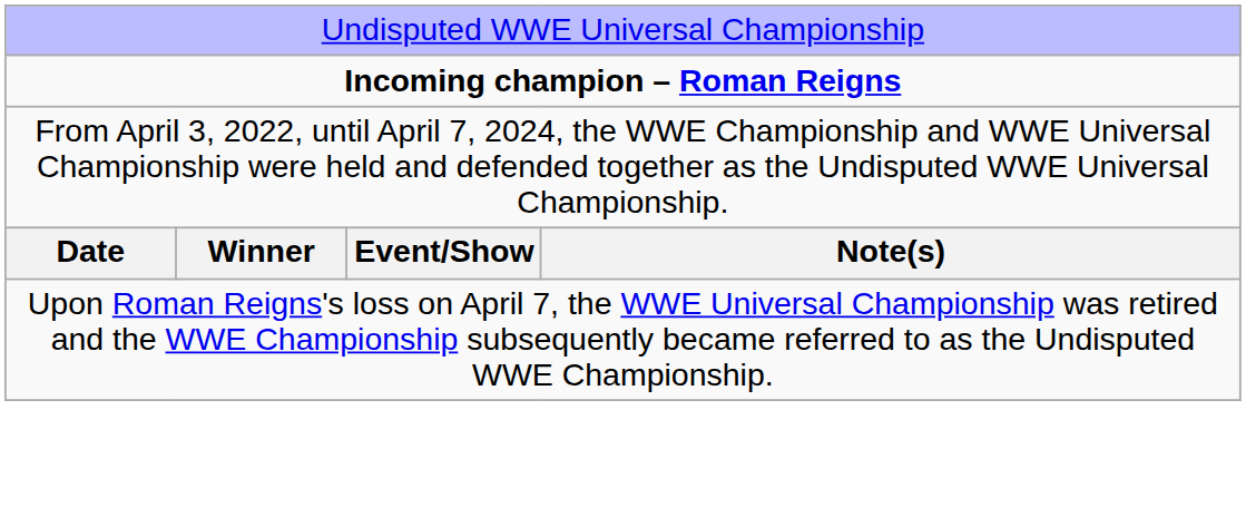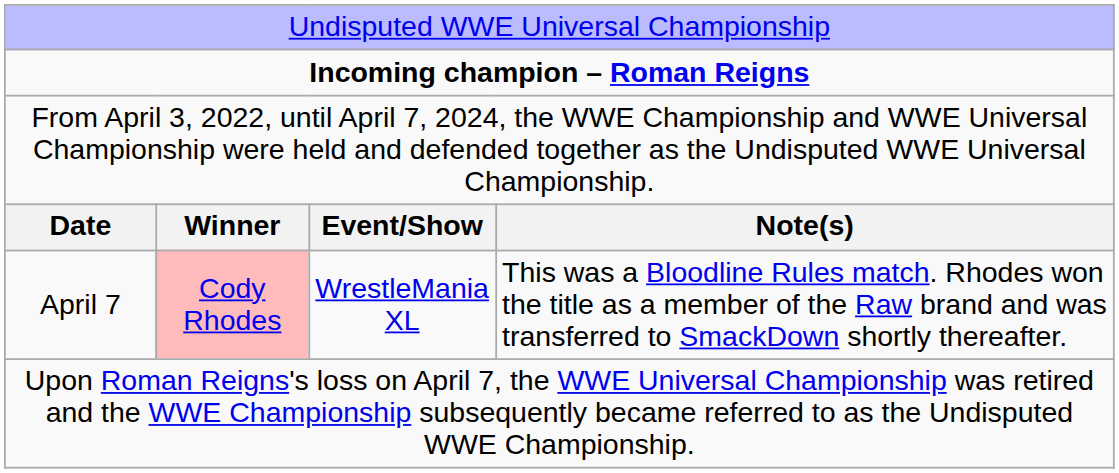+ row: April 7 | Cody Rhodes | WrestleMania XL | This was a Bloodline Rules match. Rhodes won the title as a member of the Raw brand and was transferred to SmackDown shortly thereafter.
